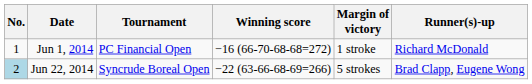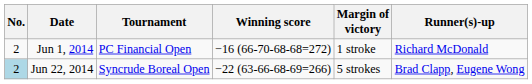Jun 1, 2014 | No.: 1 -> 2
